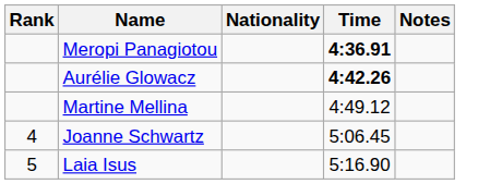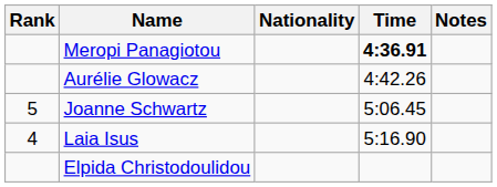Aurélie Glowacz | Time: bold -> normal
- row: Martine Mellina | 4:49.12
Joanne Schwartz | Rank: 4 -> 5
Laia Isus | Rank: 5 -> 4
+ row: Elpida Christodoulidou
